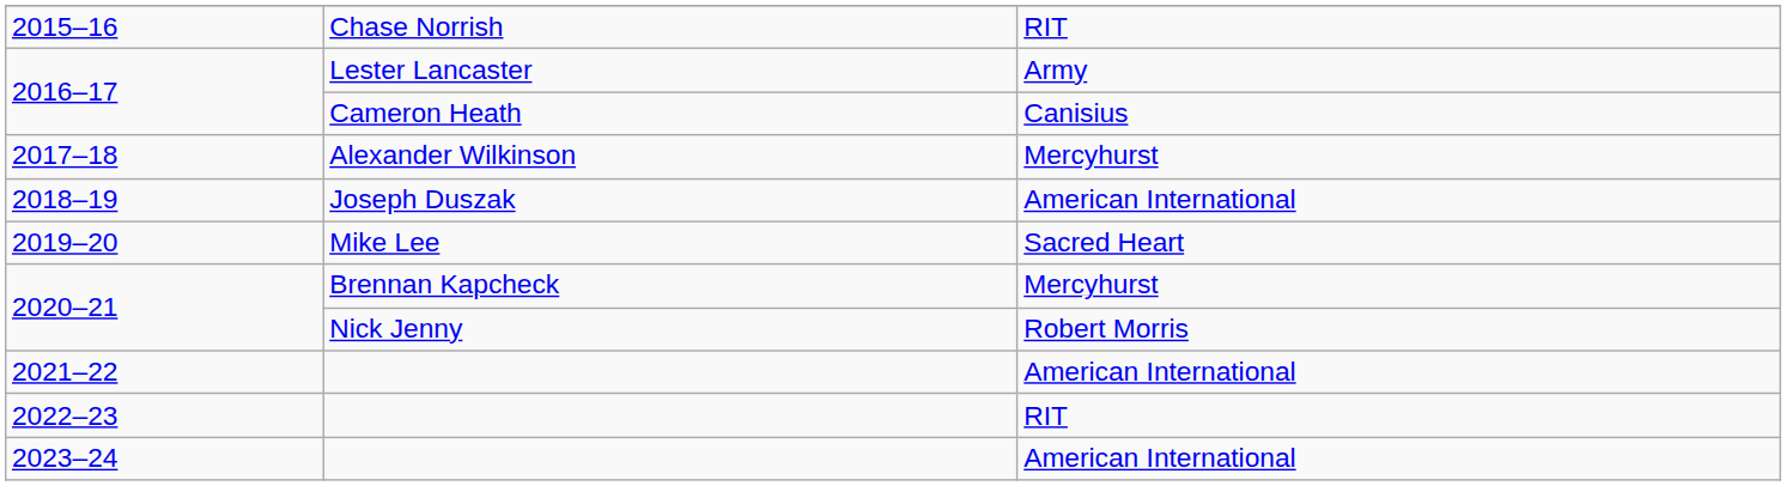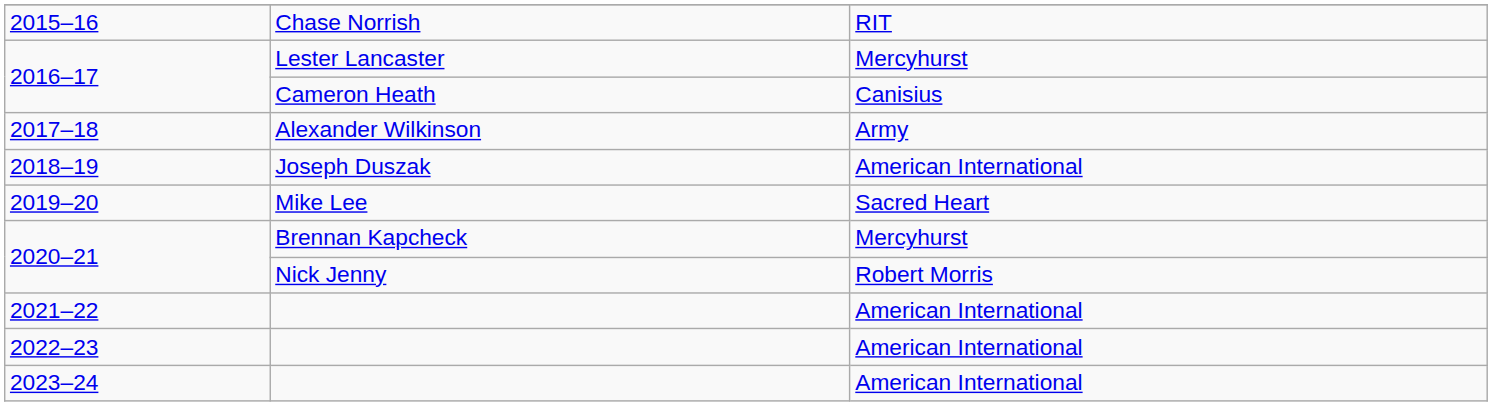2016–17 / Lester Lancaster | column 3: Army -> Mercyhurst
2017–18 | column 3: Mercyhurst -> Army
2022–23 | column 3: RIT -> American International
